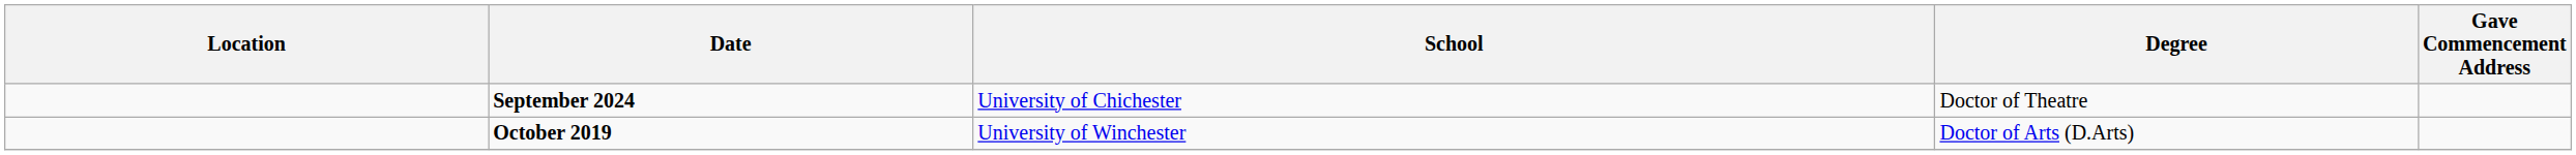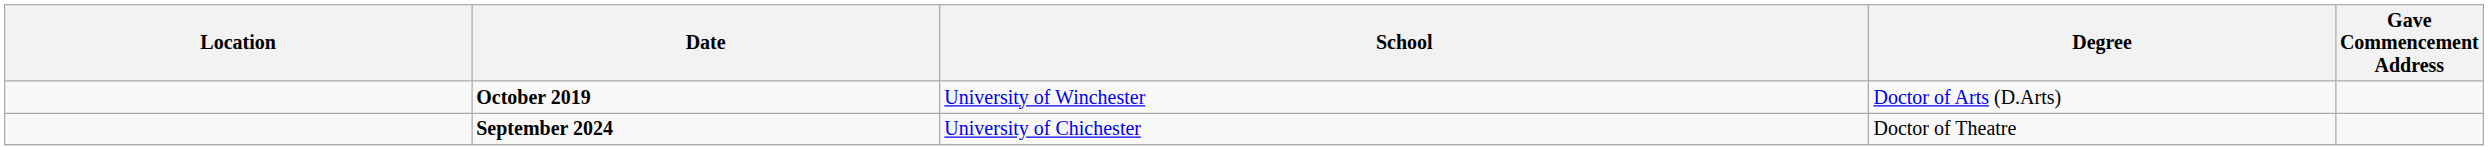rows swapped: October 2019 <-> September 2024
